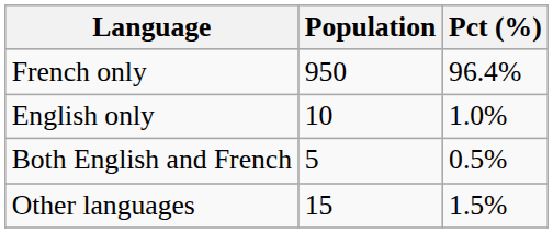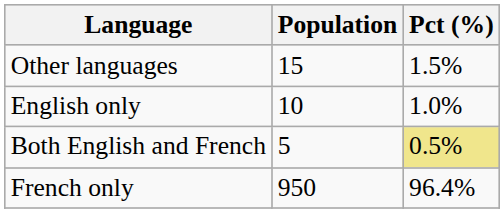rows swapped: French only <-> Other languages
Both English and French | Pct (%): no background -> khaki background
